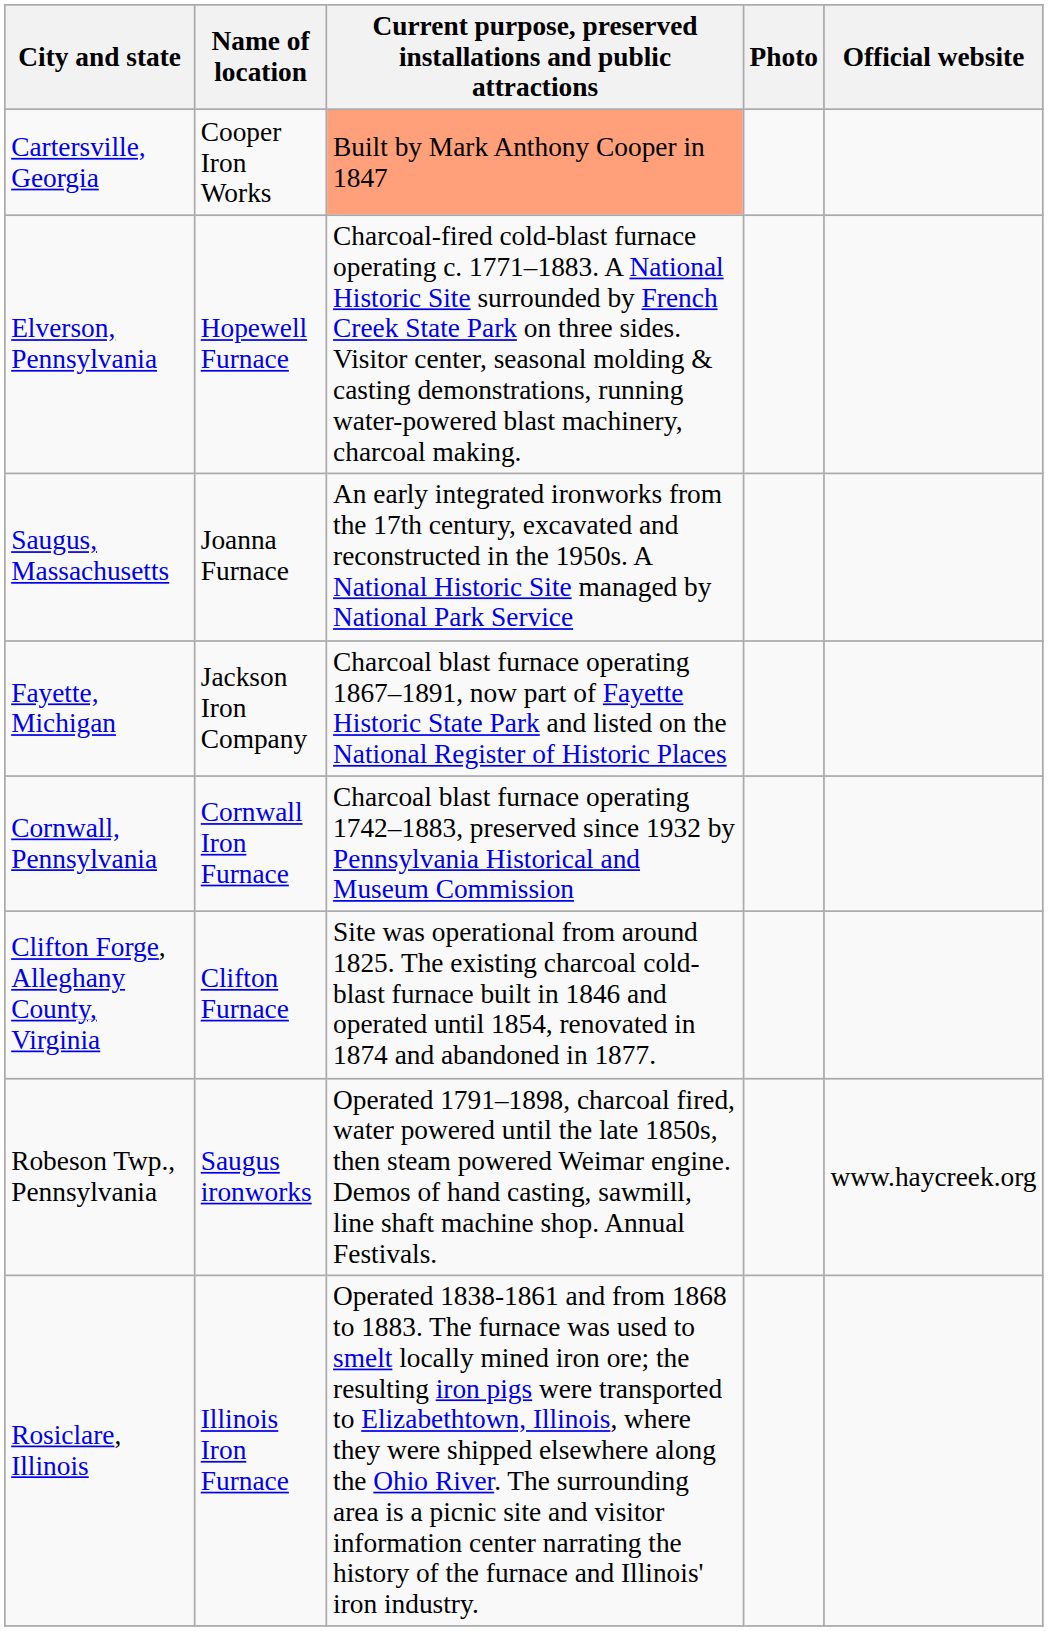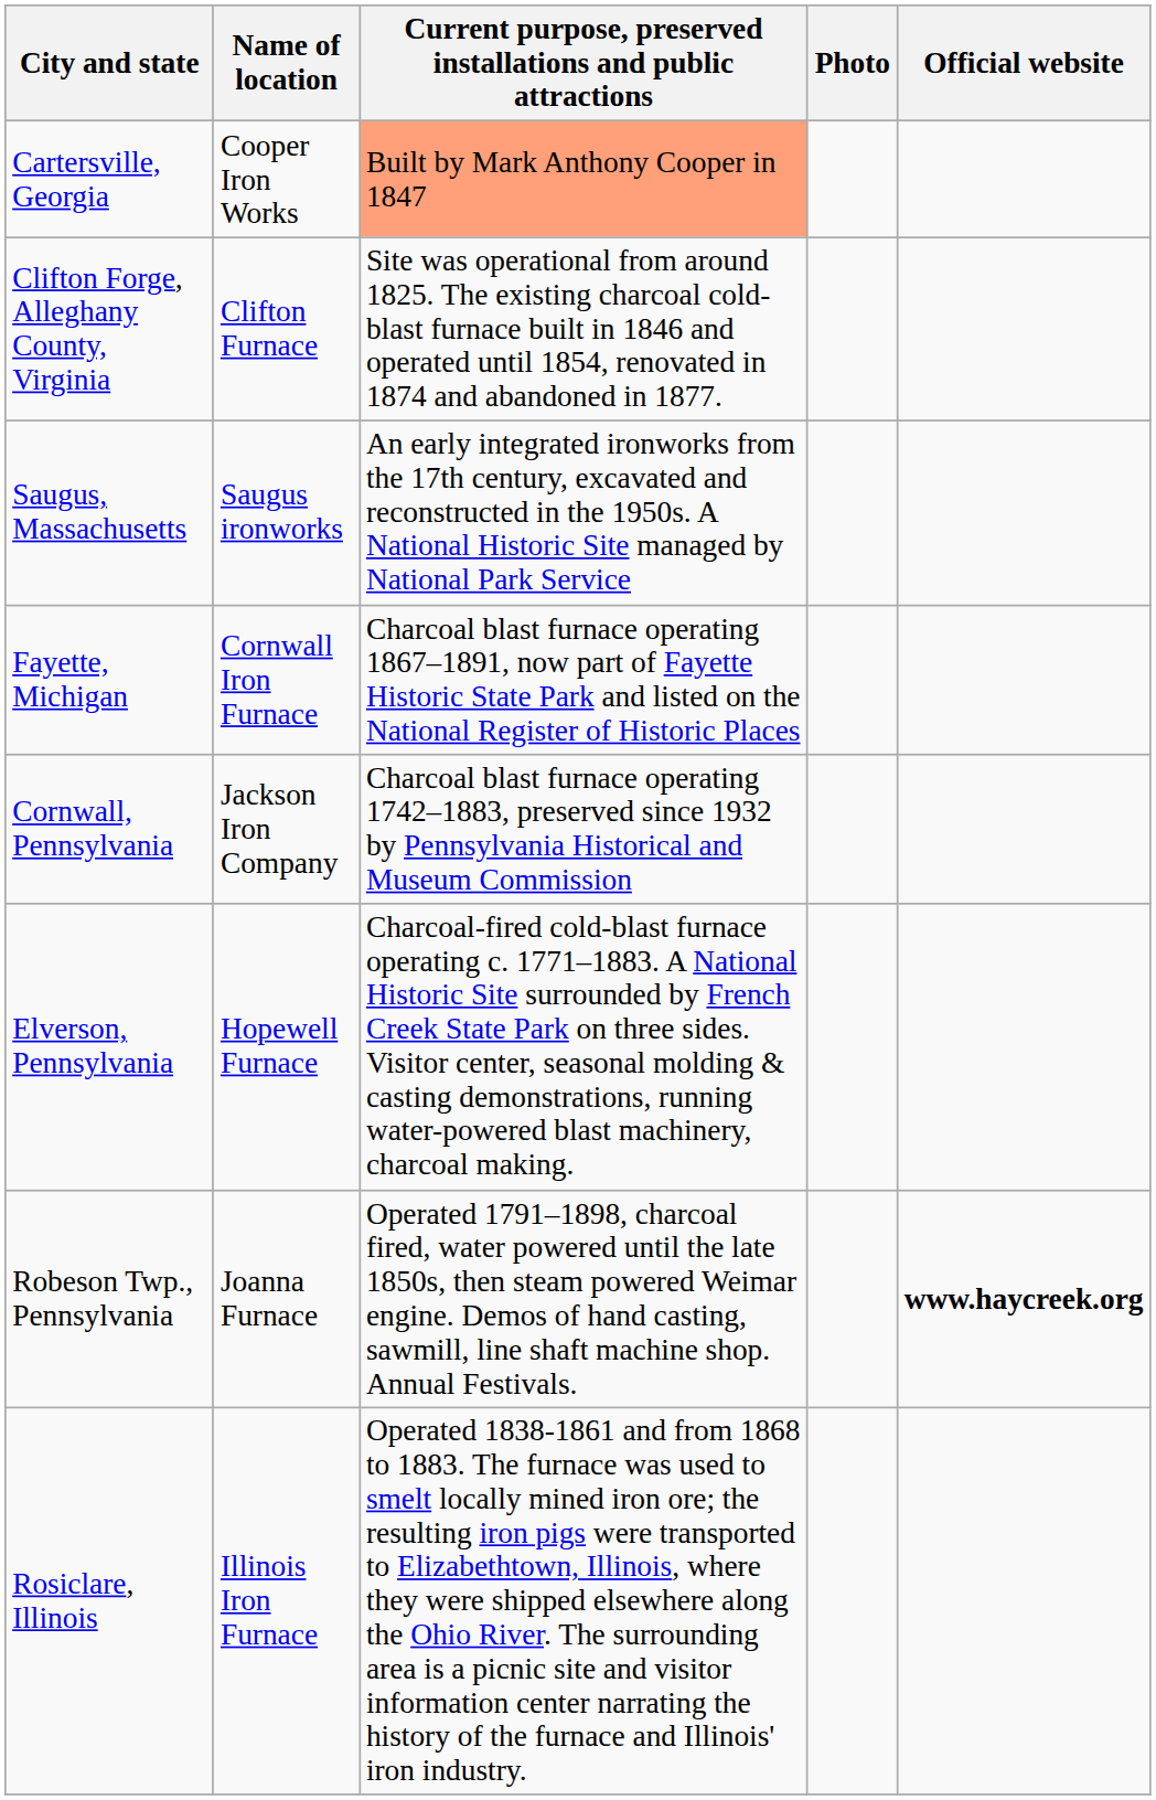rows swapped: Clifton Forge, Alleghany County, Virginia <-> Elverson, Pennsylvania
Saugus, Massachusetts | Name of location: Joanna Furnace -> Saugus ironworks
Fayette, Michigan | Name of location: Jackson Iron Company -> Cornwall Iron Furnace
Cornwall, Pennsylvania | Name of location: Cornwall Iron Furnace -> Jackson Iron Company
Robeson Twp., Pennsylvania | Name of location: Saugus ironworks -> Joanna Furnace
Robeson Twp., Pennsylvania | Official website: normal -> bold
